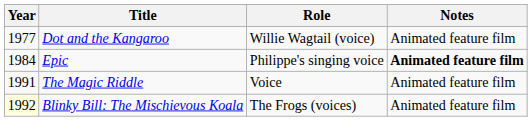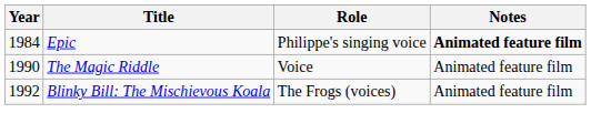- row: 1977 | Dot and the Kangaroo | Willie Wagtail (voice) | Animated feature film
The Magic Riddle | Year: 1991 -> 1990
Blinky Bill: The Mischievous Koala | Year: lightyellow background -> no background
